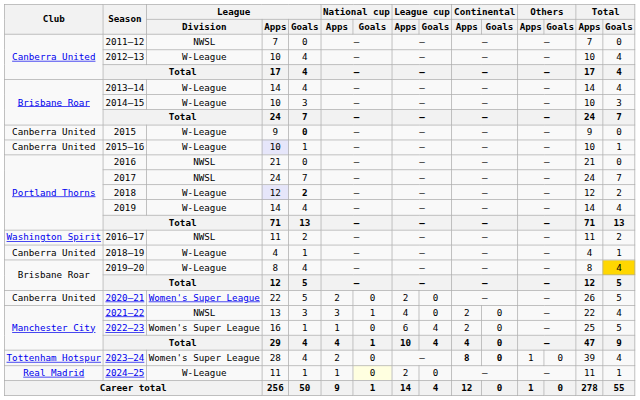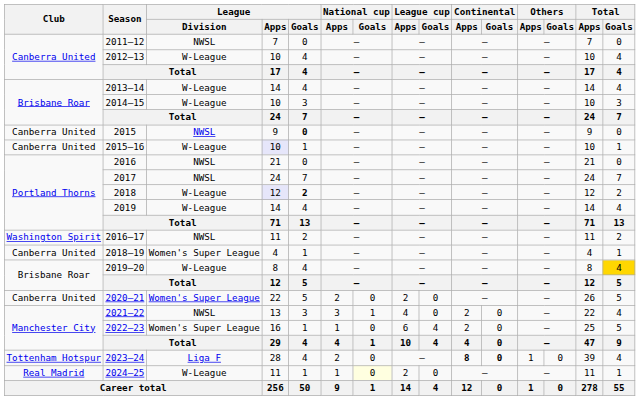2015 | League / Division: W-League -> NWSL
2018–19 | League / Division: W-League -> Women's Super League
2023–24 | League / Division: Women's Super League -> Liga F
